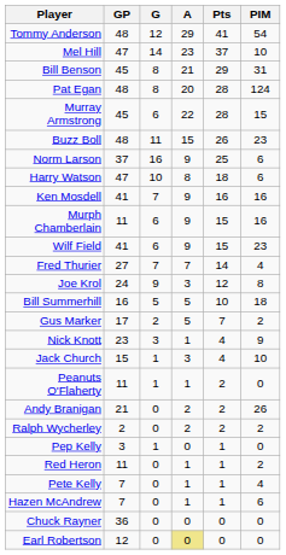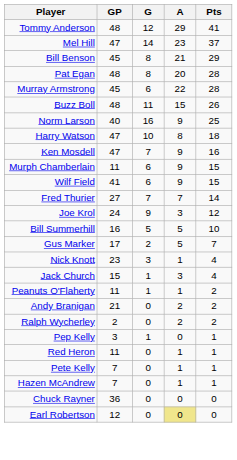- column: PIM | 54 | 10 | 31 | 124 | 15 | 23 | 6 | 6 | 16 | 16 | 23 | 4 | 8 | 18 | 2 | 9 | 10 | 0 | 26 | 2 | 0 | 2 | 4 | 6 | 0 | 0
Norm Larson | GP: 37 -> 40
Ken Mosdell | GP: 41 -> 47
